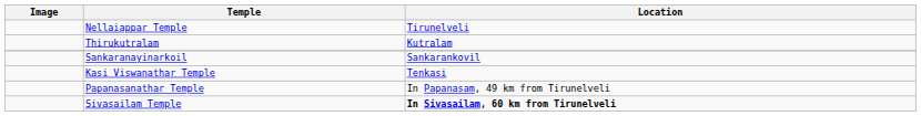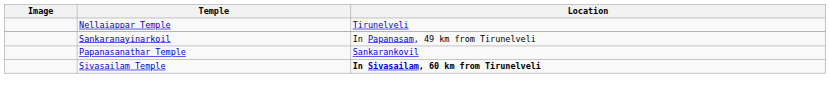- row: Thirukutralam | Kutralam
Sankaranayinarkoil | Location: Sankarankovil -> In Papanasam, 49 km from Tirunelveli
- row: Kasi Viswanathar Temple | Tenkasi
Papanasanathar Temple | Location: In Papanasam, 49 km from Tirunelveli -> Sankarankovil
